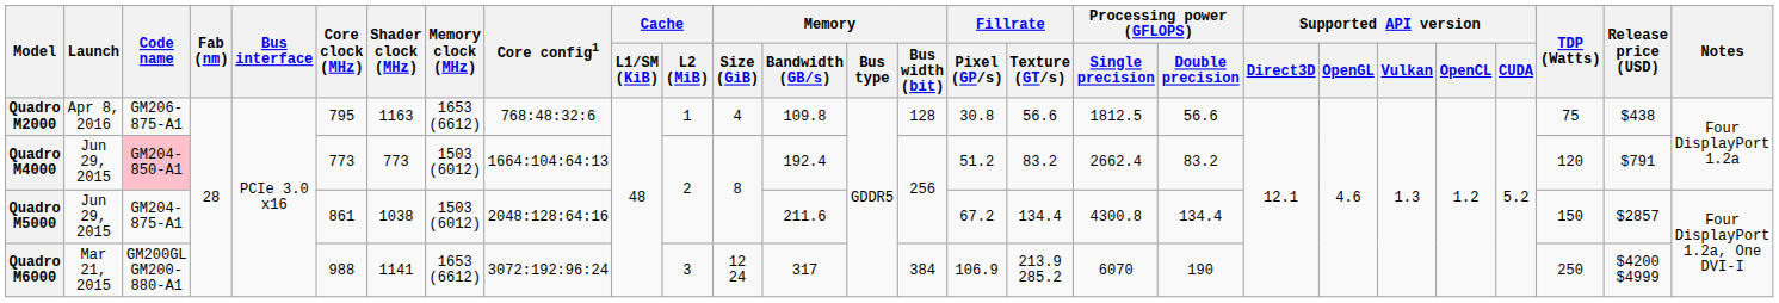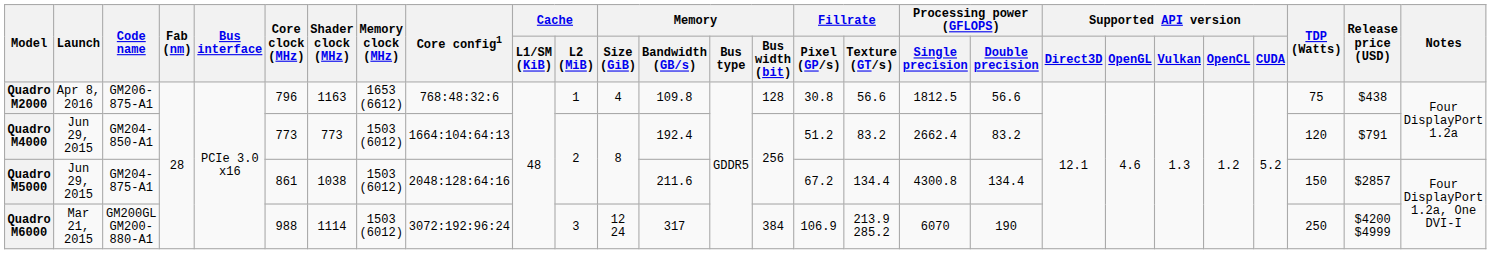Quadro M2000 | Core clock (MHz): 795 -> 796
Quadro M4000 | Code name: pink background -> no background
Quadro M6000 | Shader clock (MHz): 1141 -> 1114
Quadro M6000 | Memory clock (MHz): 1653 (6612) -> 1503 (6012)
